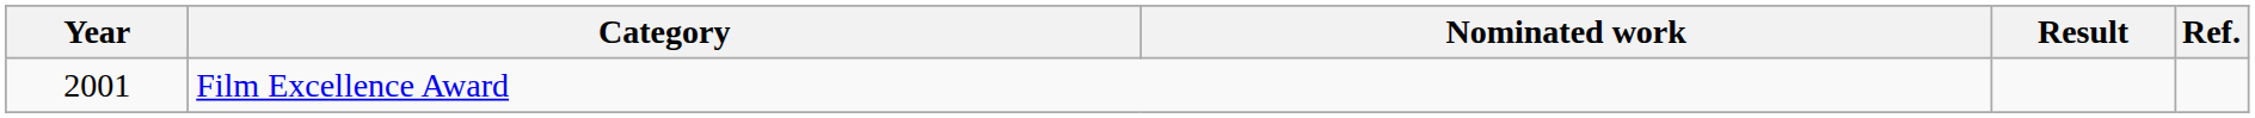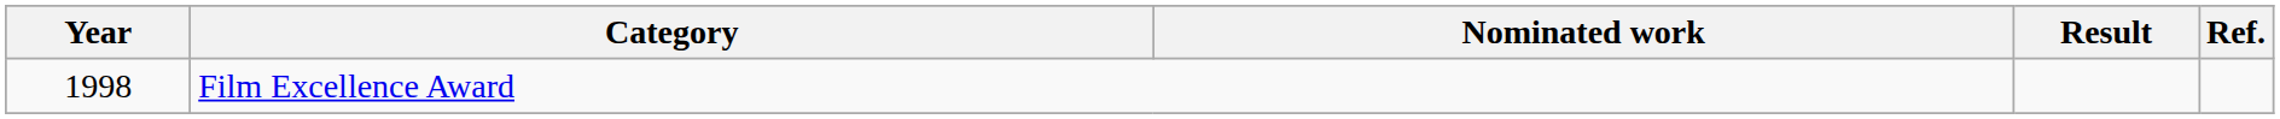Film Excellence Award | Year: 2001 -> 1998
